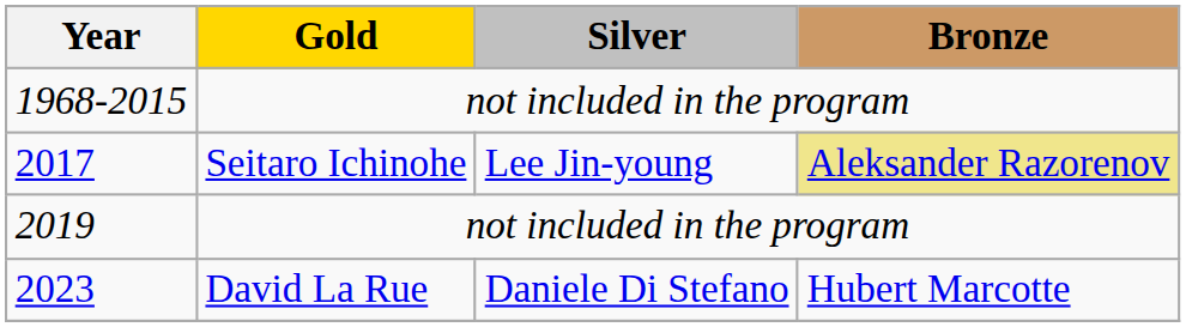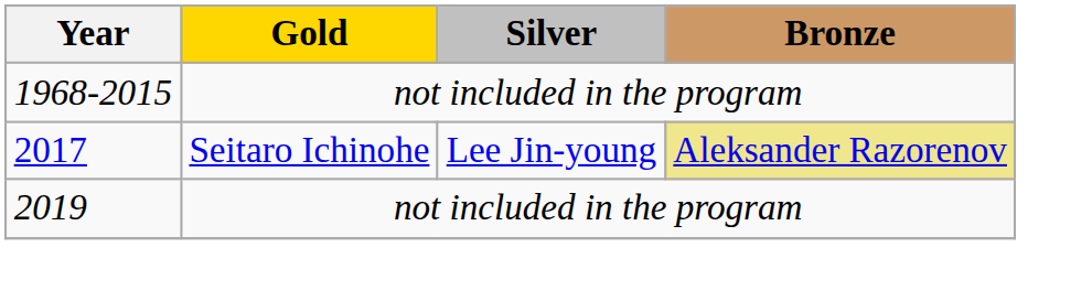- row: 2023 | David La Rue | Daniele Di Stefano | Hubert Marcotte
